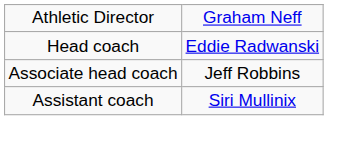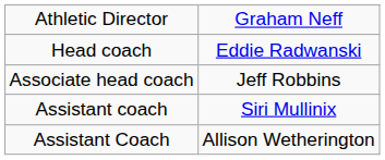+ row: Assistant Coach | Allison Wetherington
